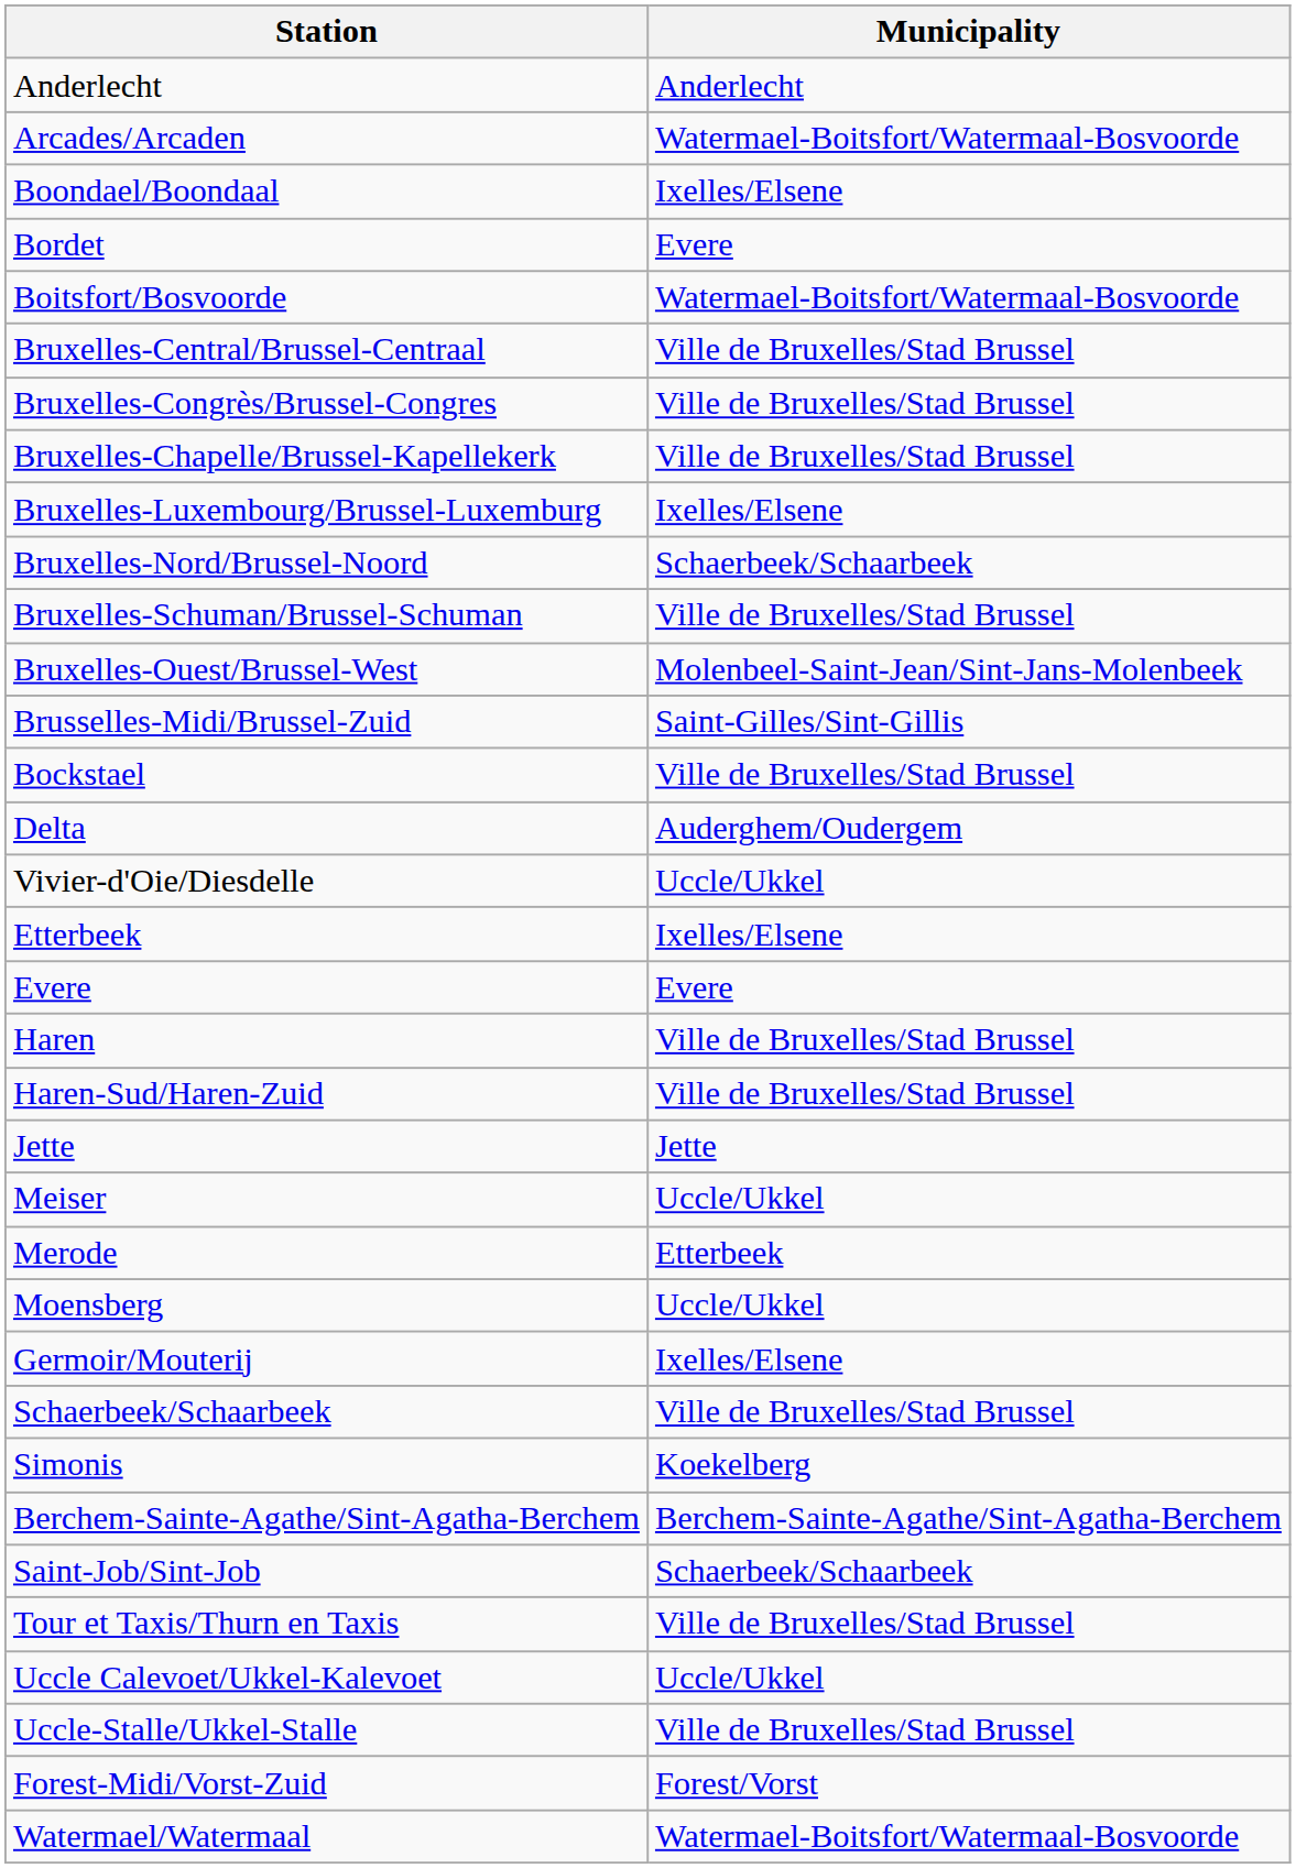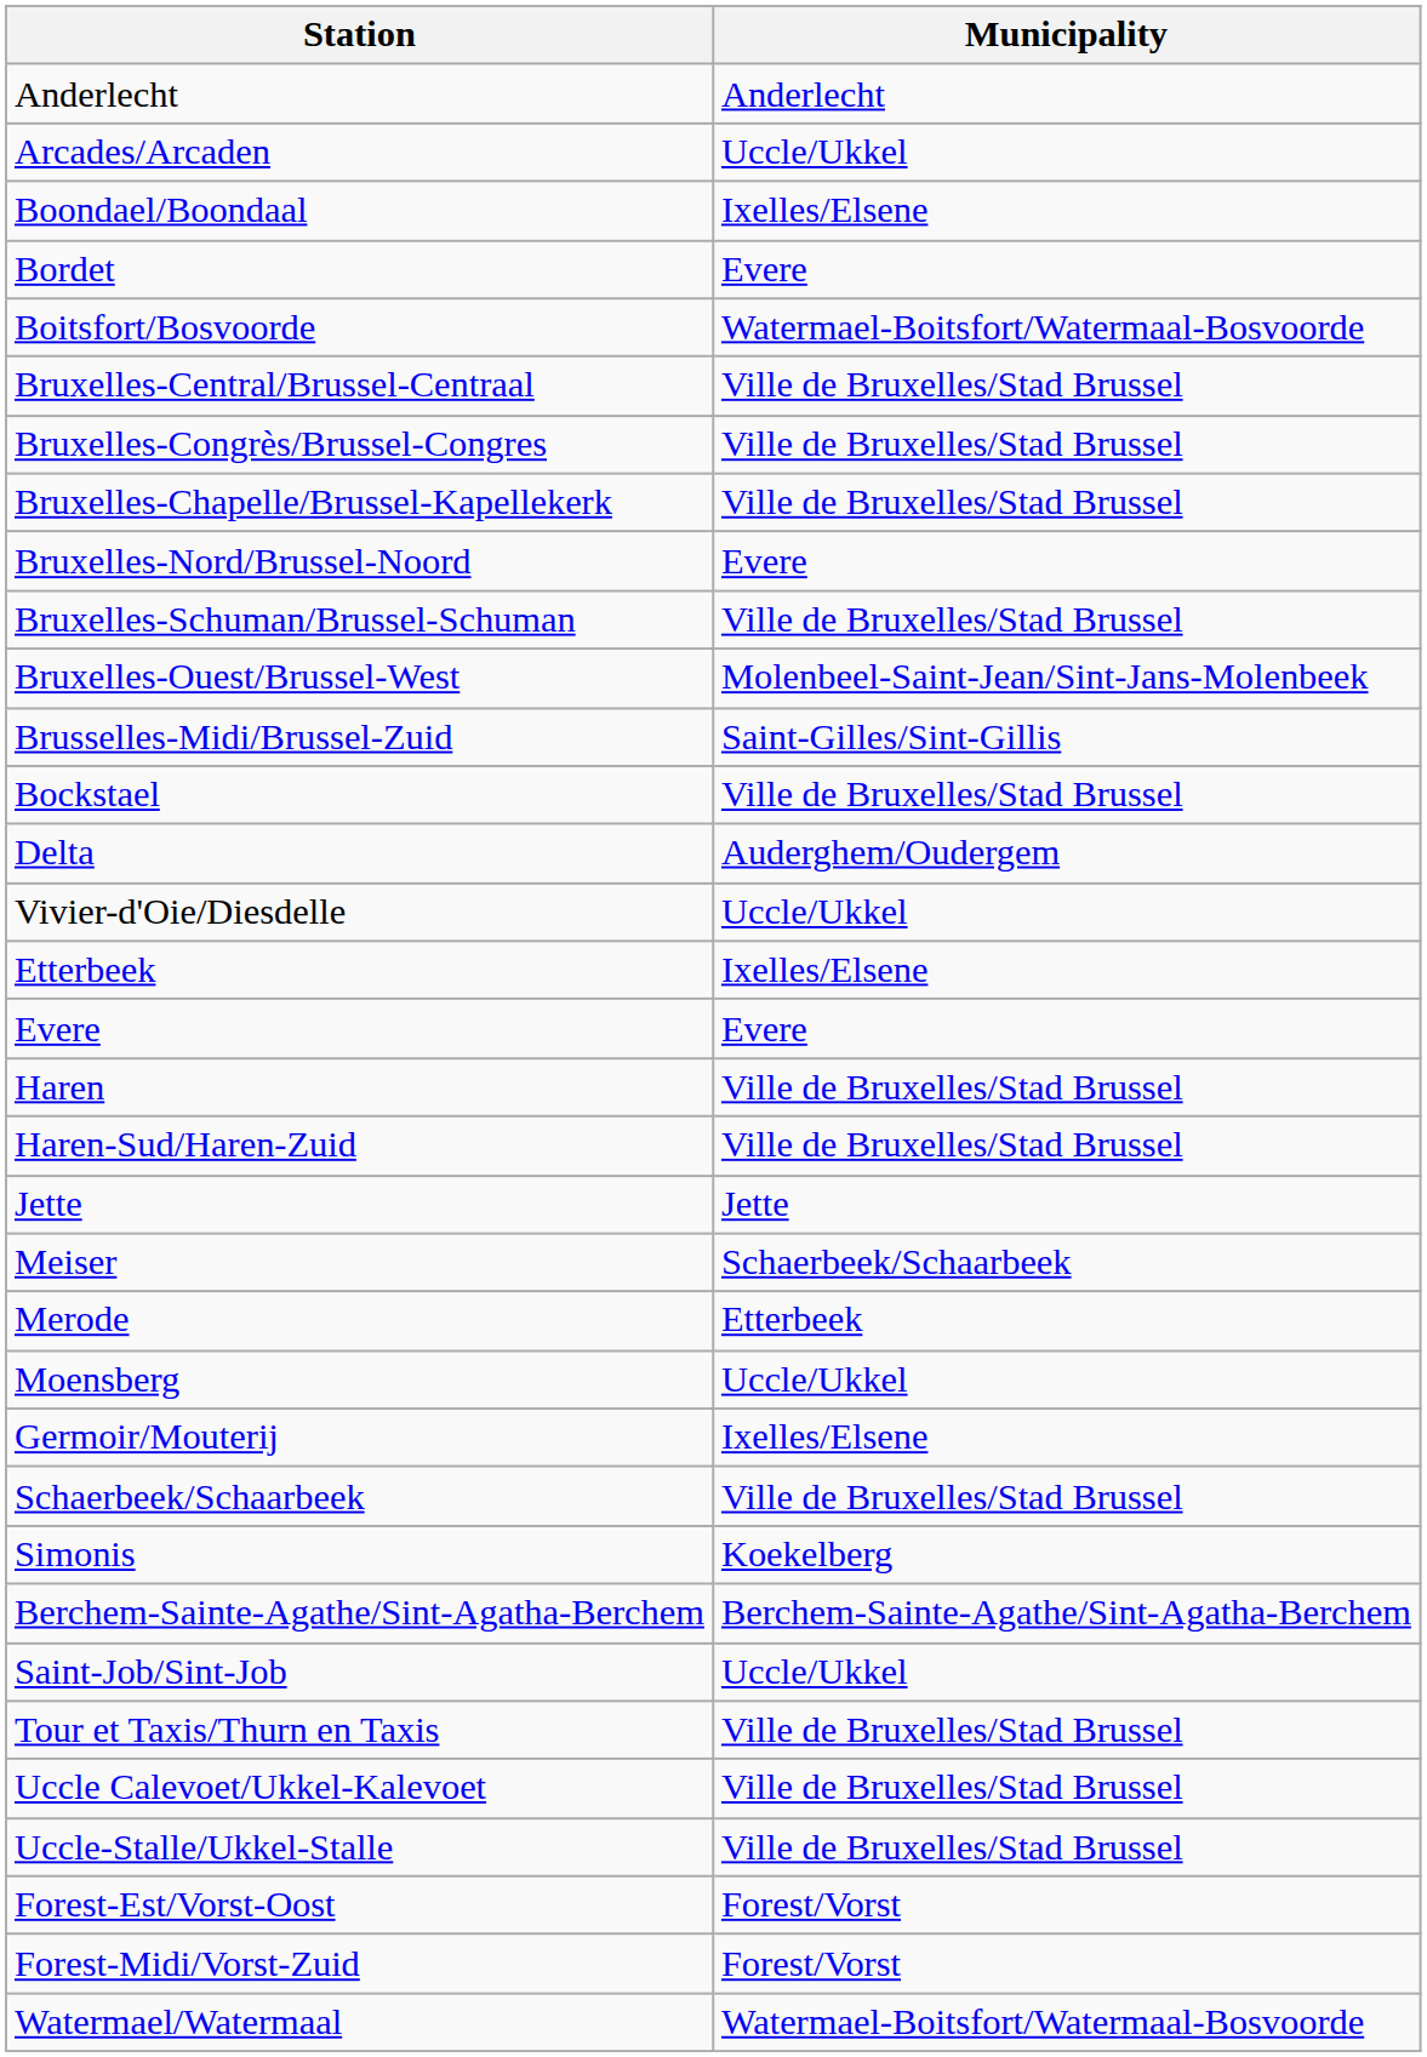Arcades/Arcaden | Municipality: Watermael-Boitsfort/Watermaal-Bosvoorde -> Uccle/Ukkel
- row: Bruxelles-Luxembourg/Brussel-Luxemburg | Ixelles/Elsene
Bruxelles-Nord/Brussel-Noord | Municipality: Schaerbeek/Schaarbeek -> Evere
Meiser | Municipality: Uccle/Ukkel -> Schaerbeek/Schaarbeek
Saint-Job/Sint-Job | Municipality: Schaerbeek/Schaarbeek -> Uccle/Ukkel
Uccle Calevoet/Ukkel-Kalevoet | Municipality: Uccle/Ukkel -> Ville de Bruxelles/Stad Brussel
+ row: Forest-Est/Vorst-Oost | Forest/Vorst
